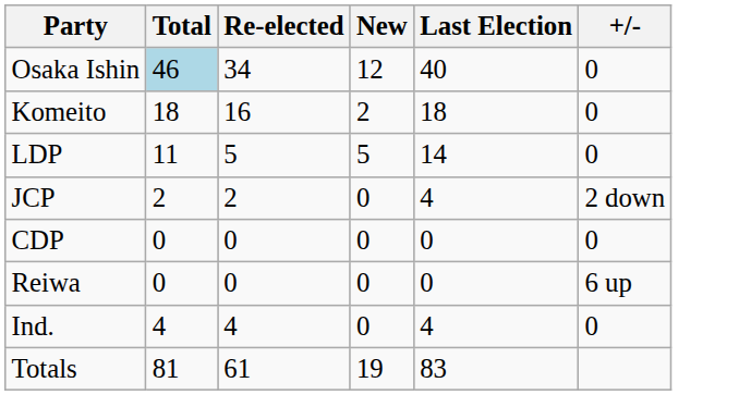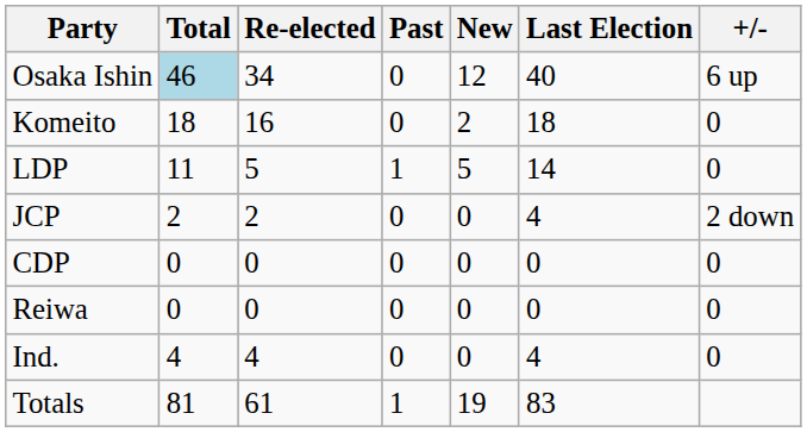+ column: Past | 0 | 0 | 1 | 0 | 0 | 0 | 0 | 1
Osaka Ishin | +/-: 0 -> 6 up
Reiwa | +/-: 6 up -> 0
